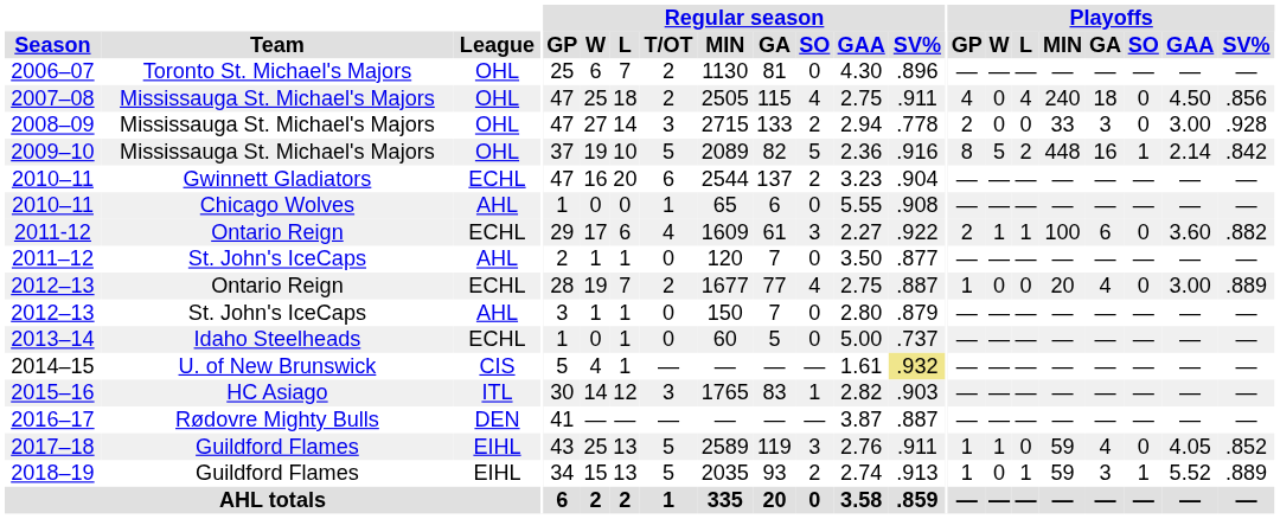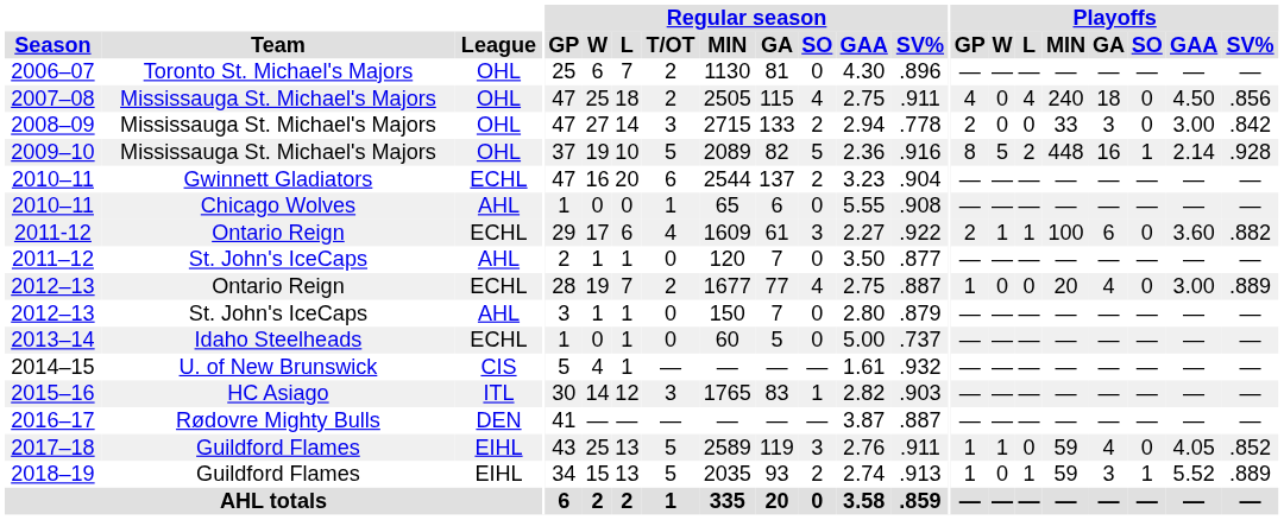2008–09 | Playoffs / SV%: .928 -> .842
2009–10 | Playoffs / SV%: .842 -> .928
2014–15 | Regular season / SV%: khaki background -> no background
